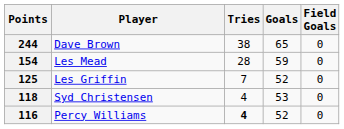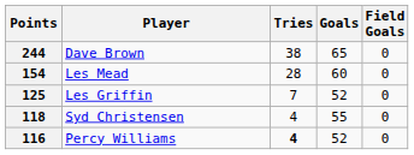154 | Goals: 59 -> 60
118 | Goals: 53 -> 55
